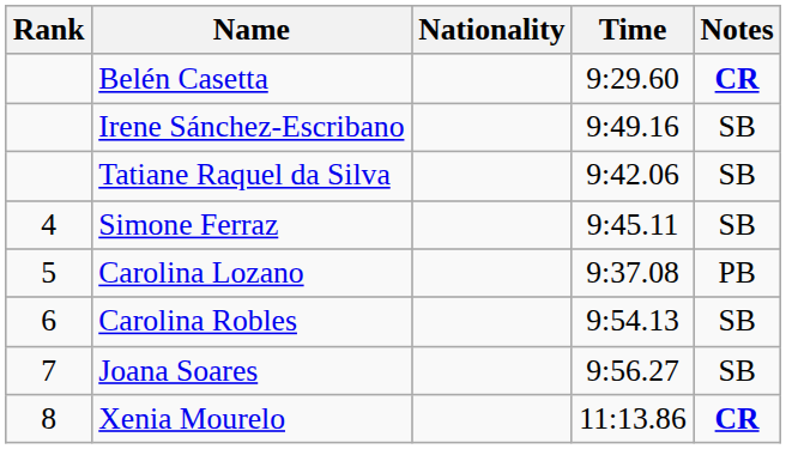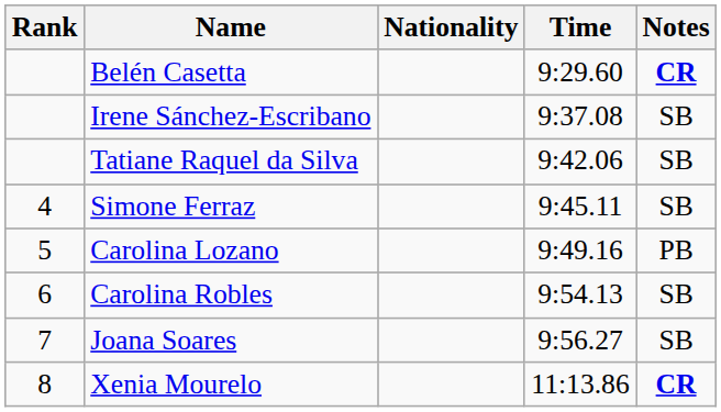Irene Sánchez-Escribano | Time: 9:49.16 -> 9:37.08
Carolina Lozano | Time: 9:37.08 -> 9:49.16
